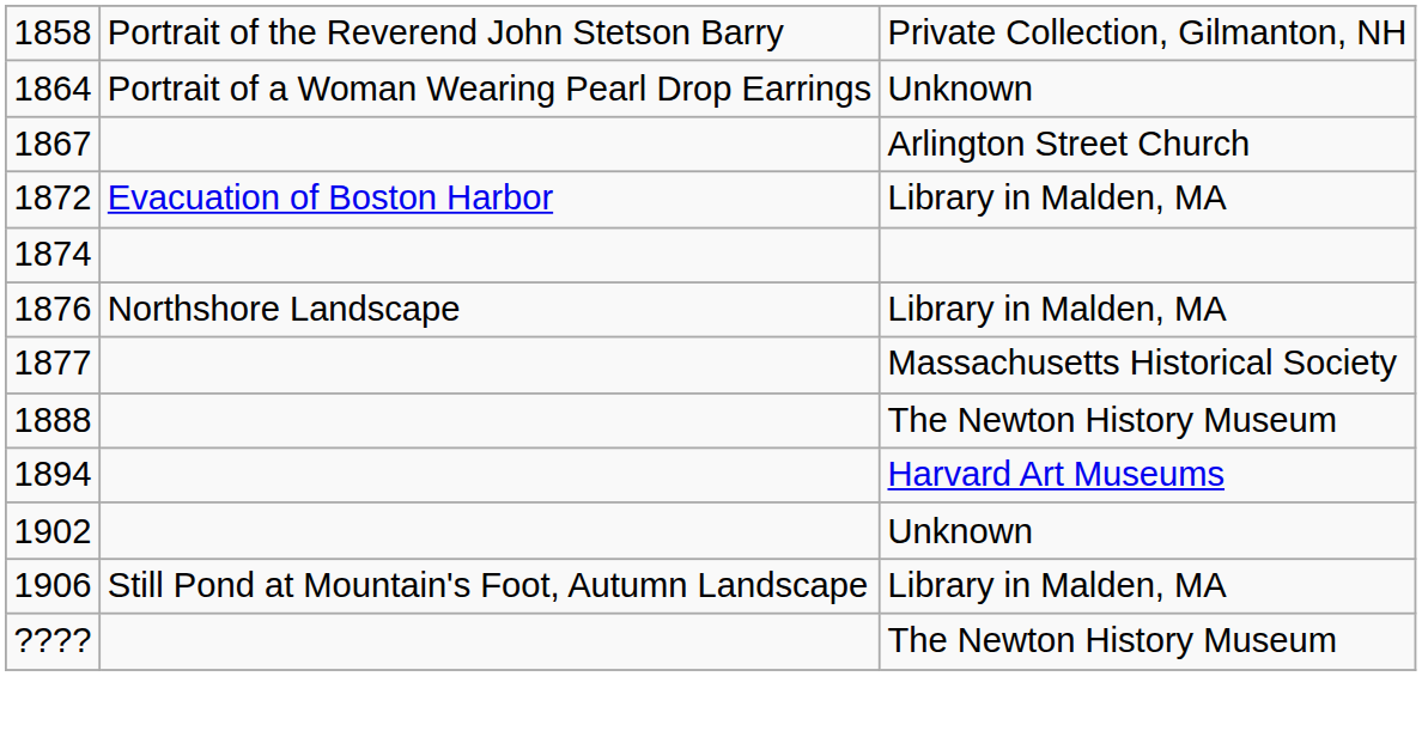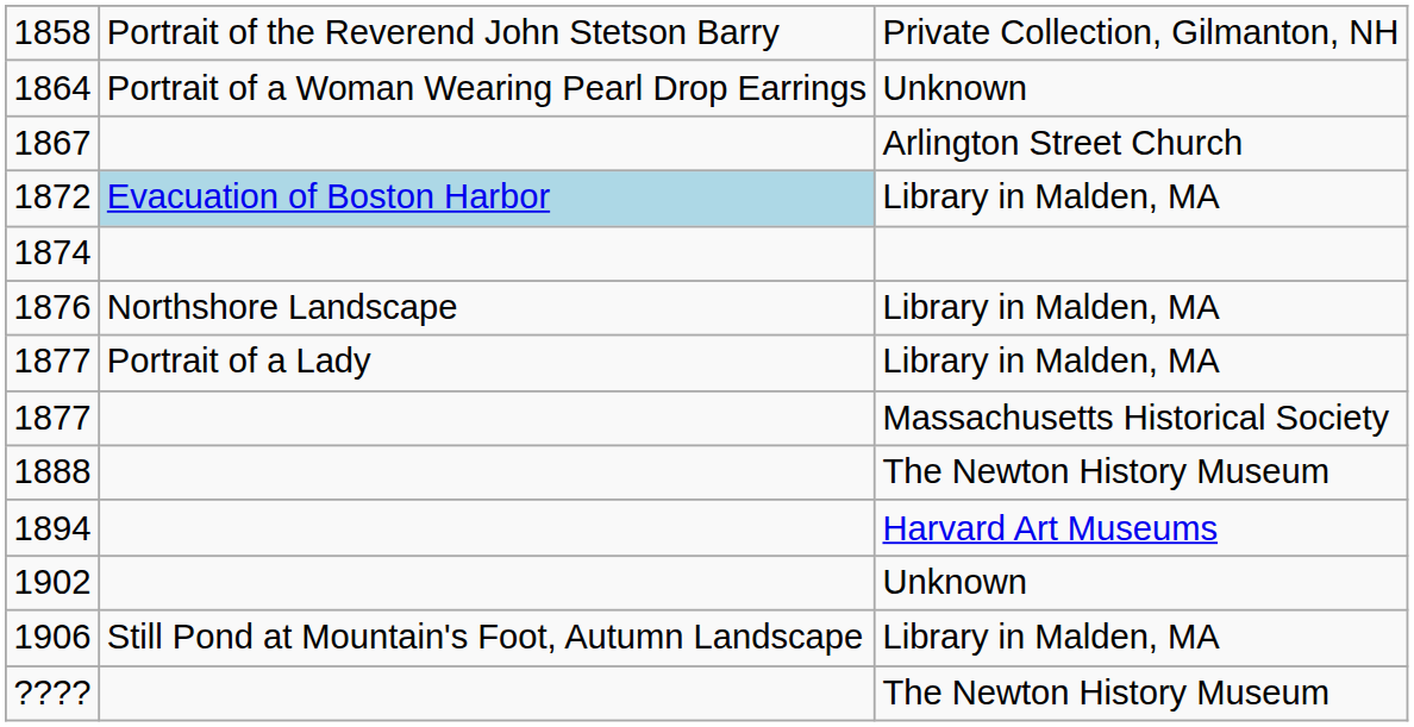1872 | column 2: no background -> lightblue background
+ row: 1877 | Portrait of a Lady | Library in Malden, MA
